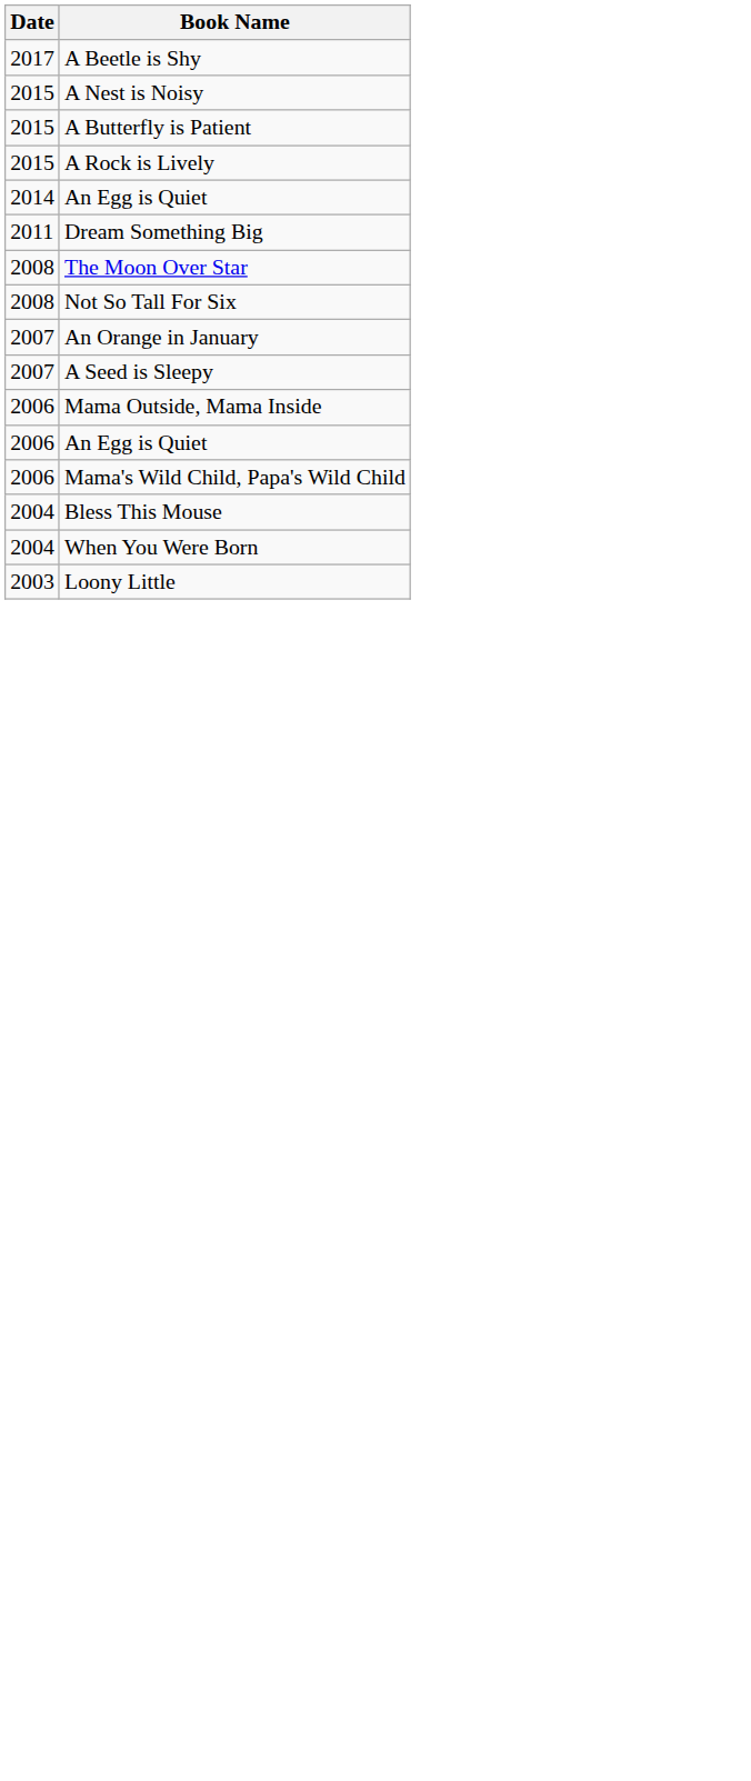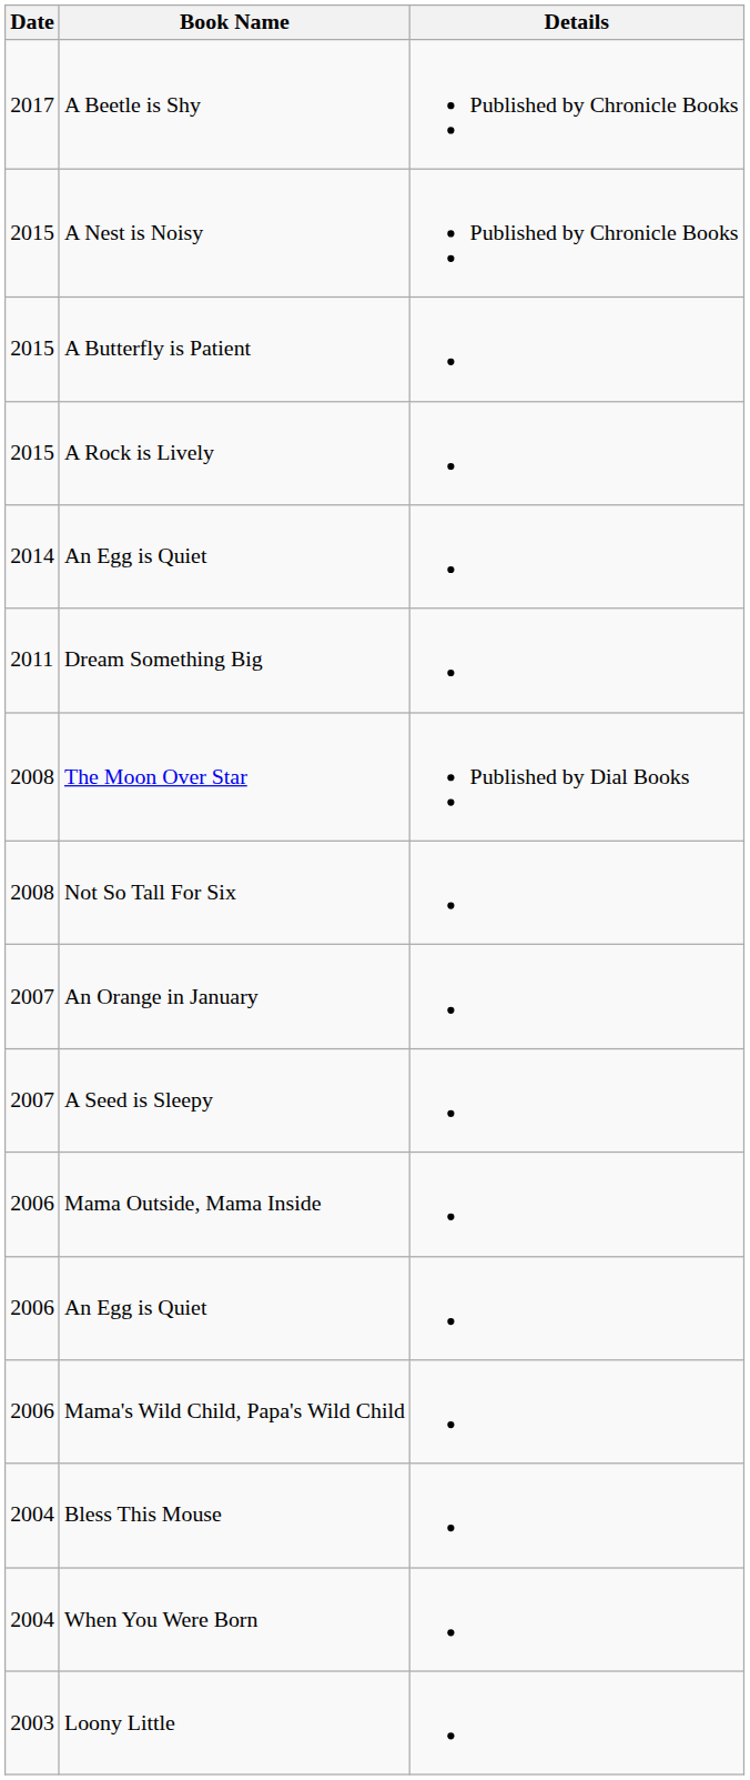+ column: Details | Published by Chronicle Books | Published by Chronicle Books | Published by Dial Books
